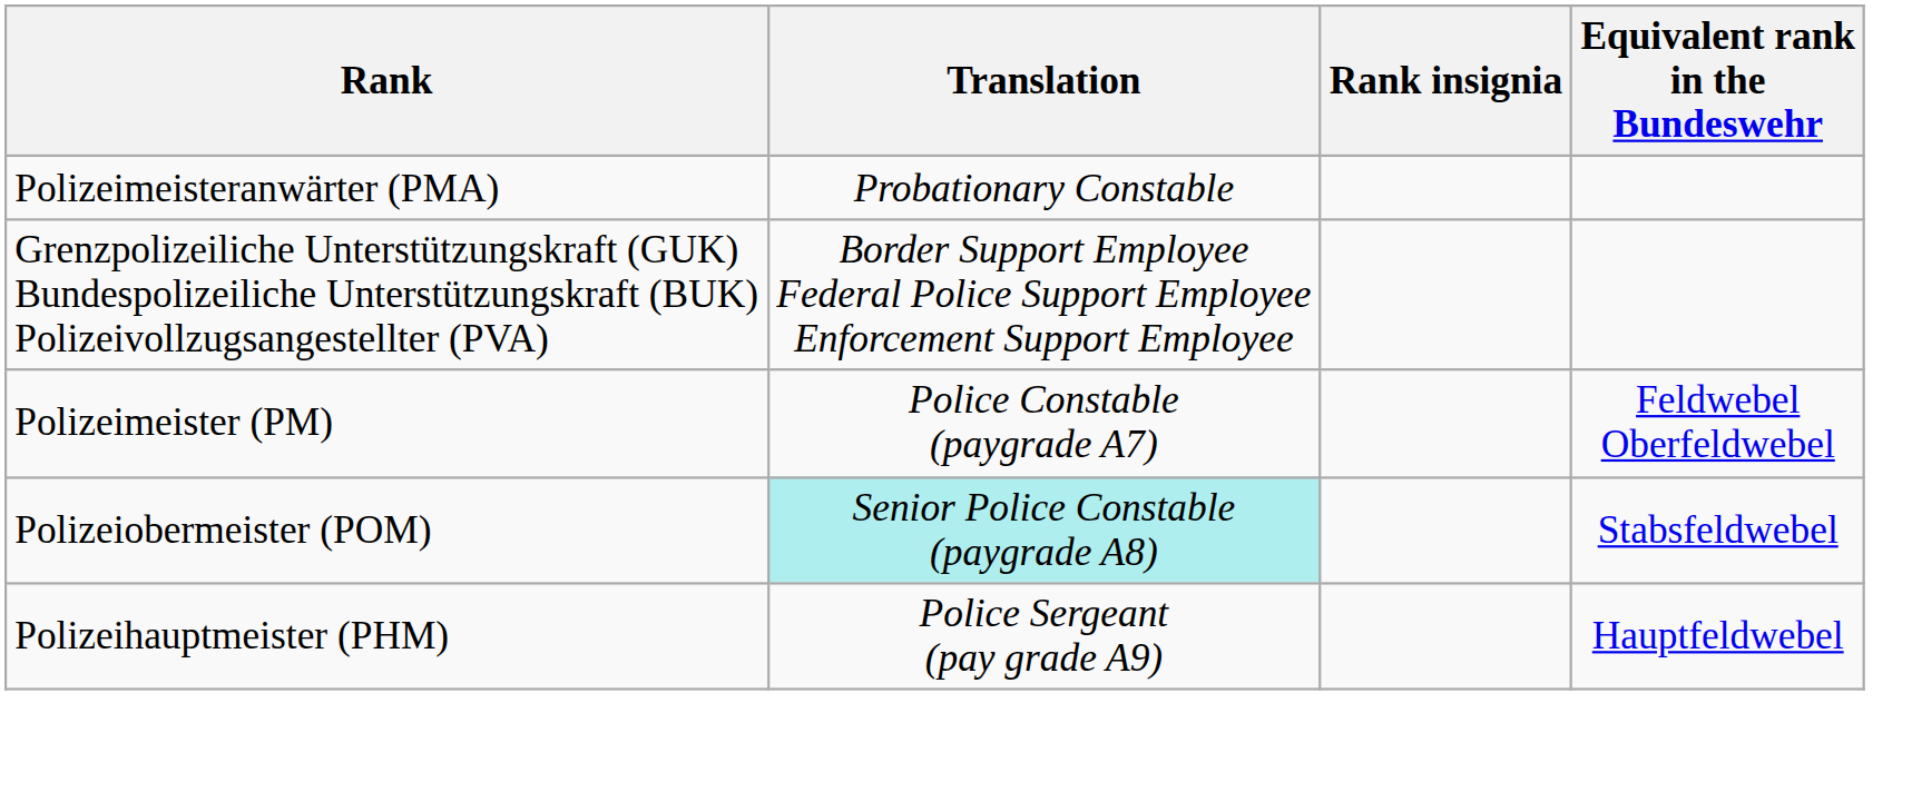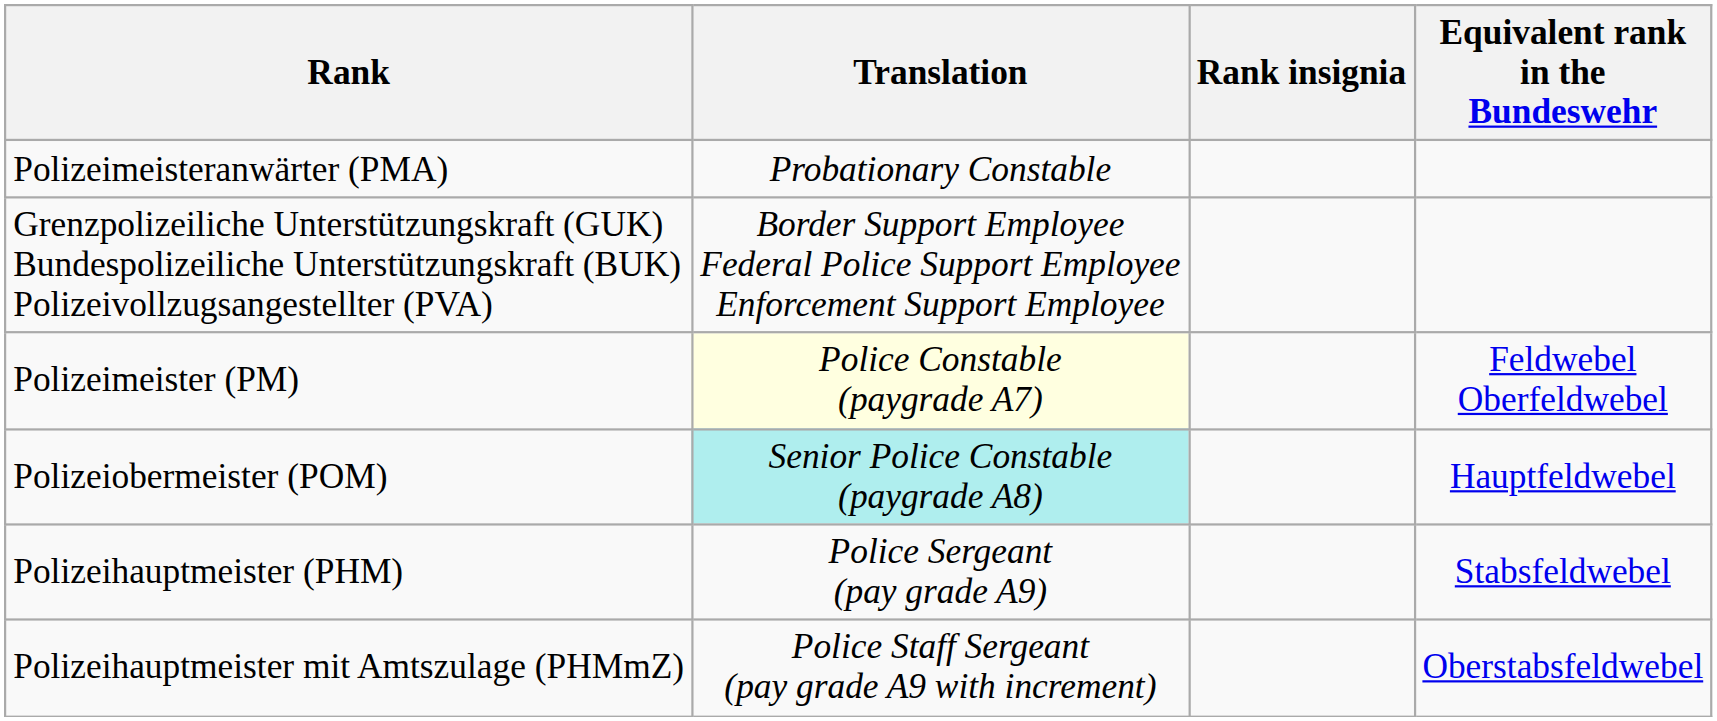Polizeimeister (PM) | Translation: no background -> lightyellow background
Polizeiobermeister (POM) | Equivalent rank in the Bundeswehr: Stabsfeldwebel -> Hauptfeldwebel
Polizeihauptmeister (PHM) | Equivalent rank in the Bundeswehr: Hauptfeldwebel -> Stabsfeldwebel
+ row: Polizeihauptmeister mit Amtszulage (PHMmZ) | Police Staff Sergeant (pay grade A9 with increment) | Oberstabsfeldwebel
